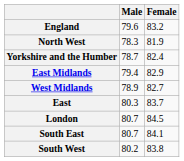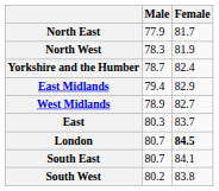- row: England | 79.6 | 83.2
+ row: North East | 77.9 | 81.7
London | Female: normal -> bold
